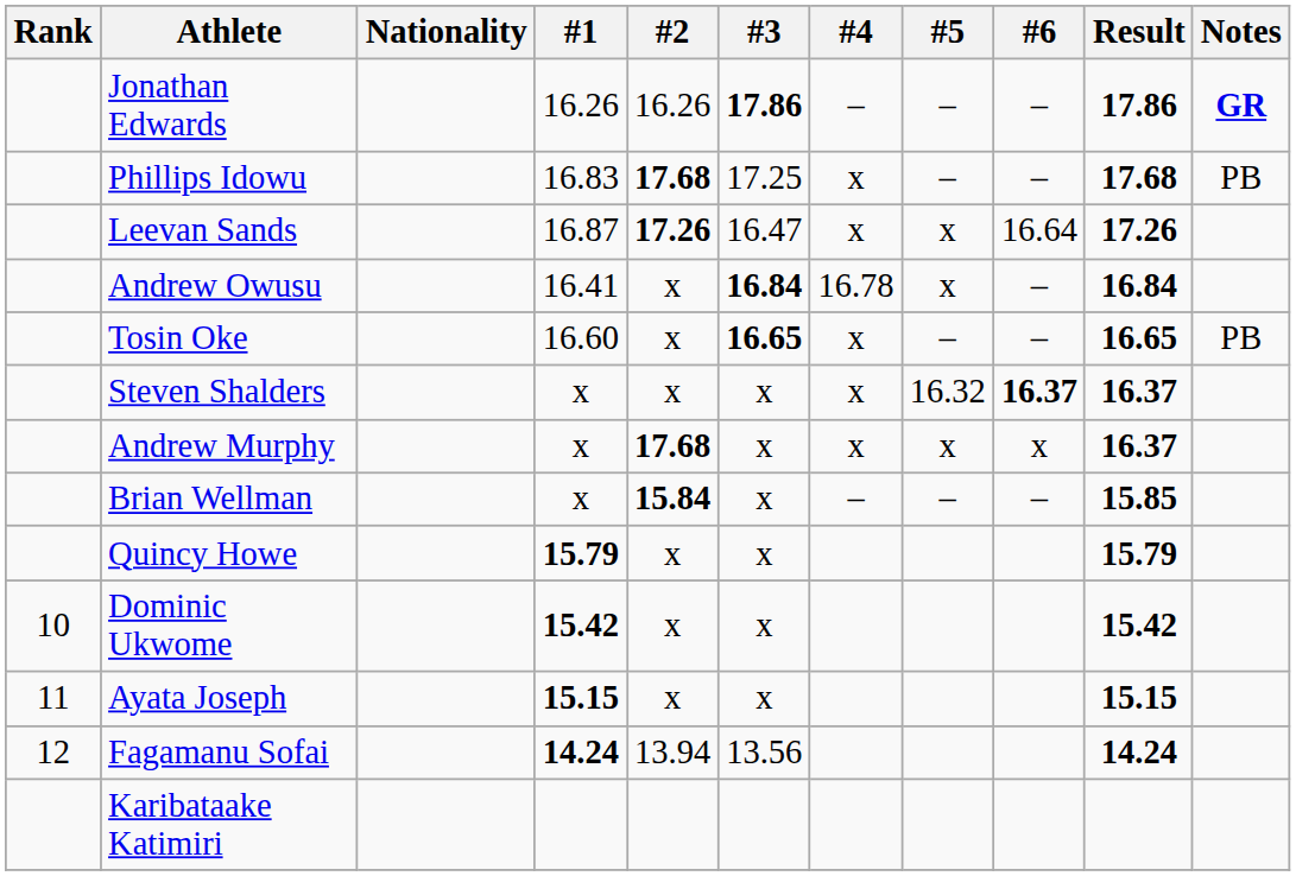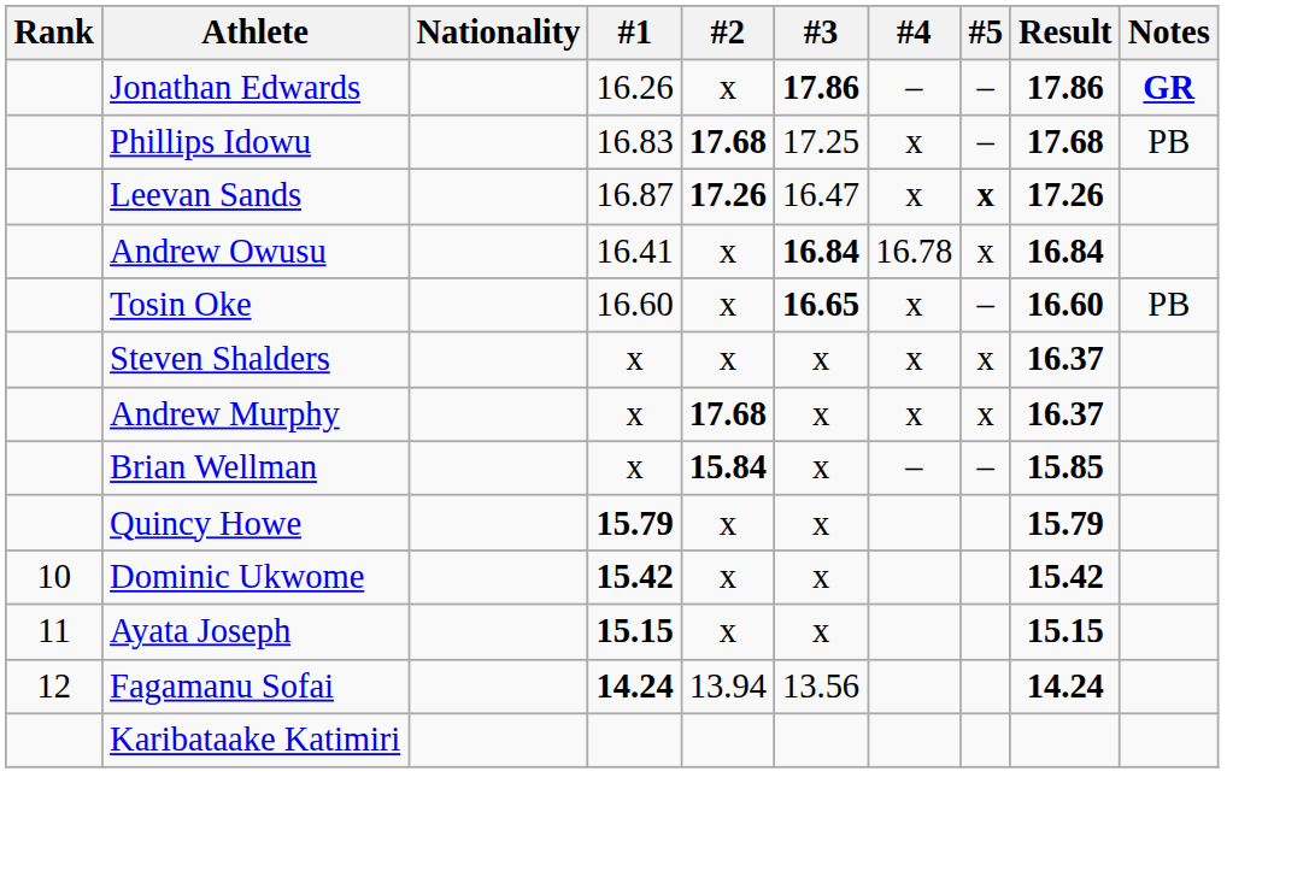- column: #6 | – | – | 16.64 | – | – | 16.37 | x | –
Jonathan Edwards | #2: 16.26 -> x
Leevan Sands | #5: normal -> bold
Tosin Oke | Result: 16.65 -> 16.60
Steven Shalders | #5: 16.32 -> x
